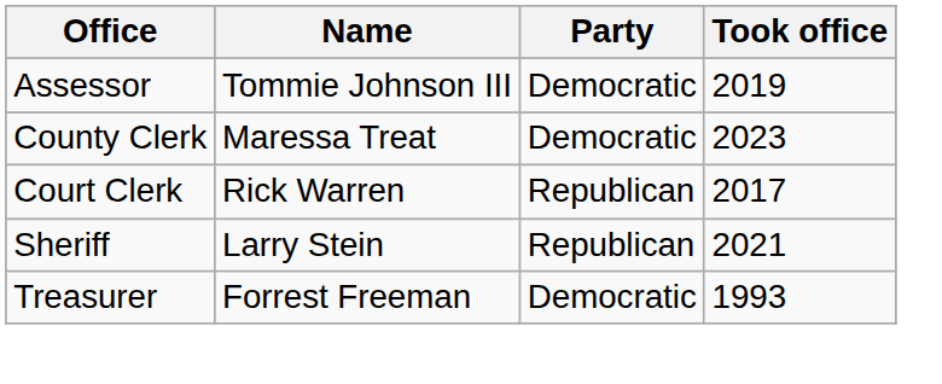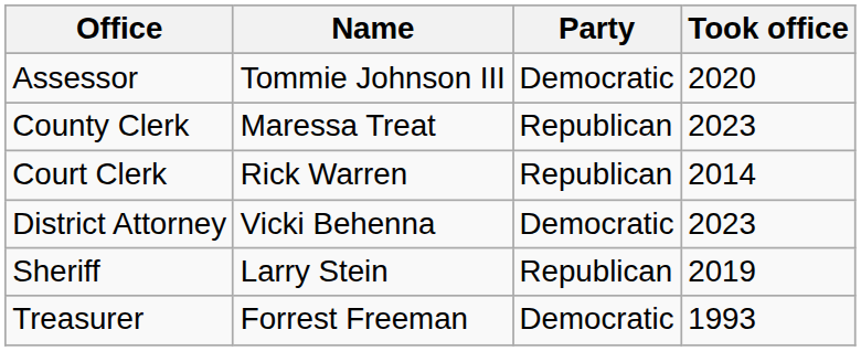Assessor | Took office: 2019 -> 2020
County Clerk | Party: Democratic -> Republican
Court Clerk | Took office: 2017 -> 2014
+ row: District Attorney | Vicki Behenna | Democratic | 2023
Sheriff | Took office: 2021 -> 2019
